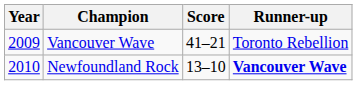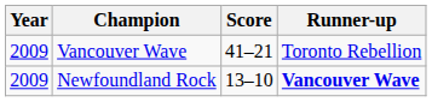Newfoundland Rock | Year: 2010 -> 2009
